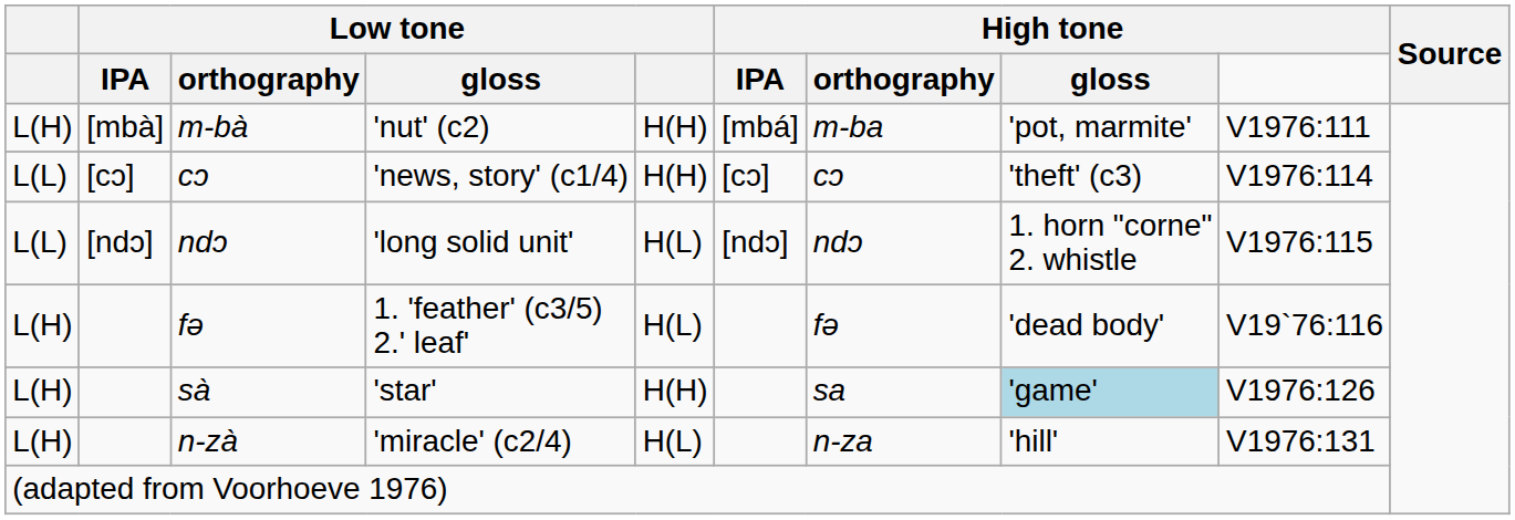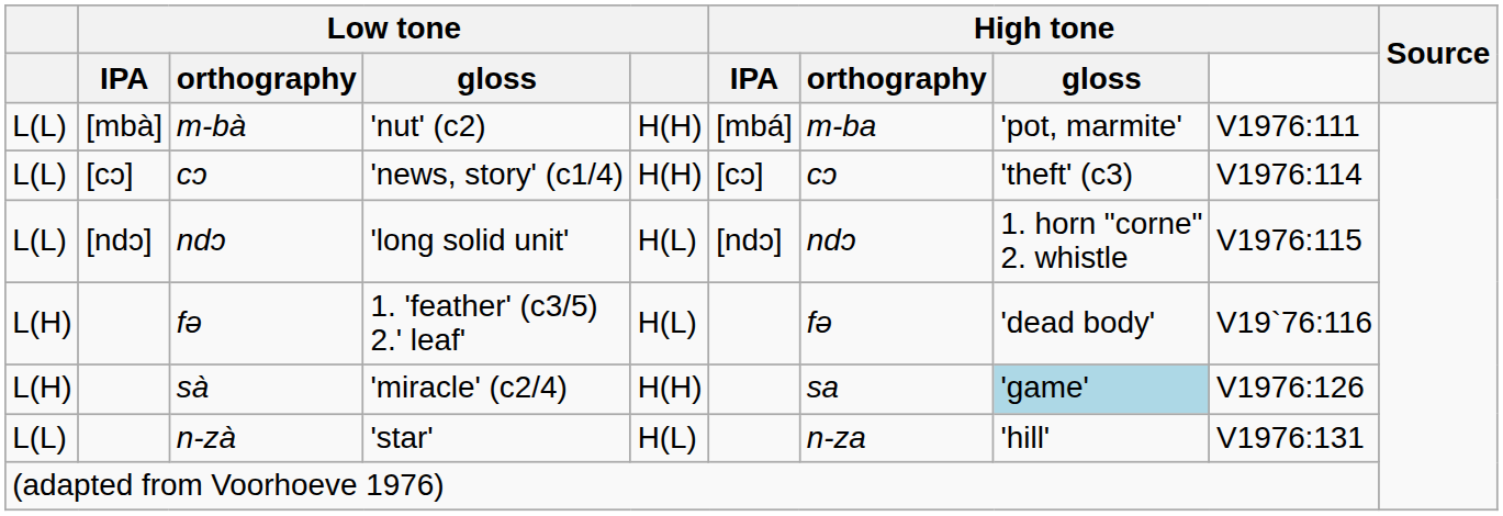m-bà | column 1: L(H) -> L(L)
sà | Low tone / gloss: 'star' -> 'miracle' (c2/4)
n-zà | column 1: L(H) -> L(L)
n-zà | Low tone / gloss: 'miracle' (c2/4) -> 'star'
